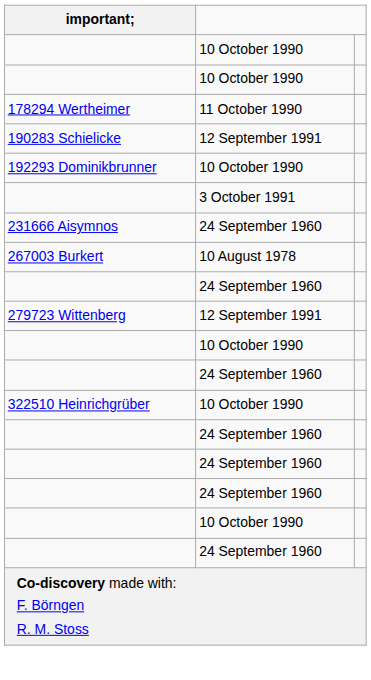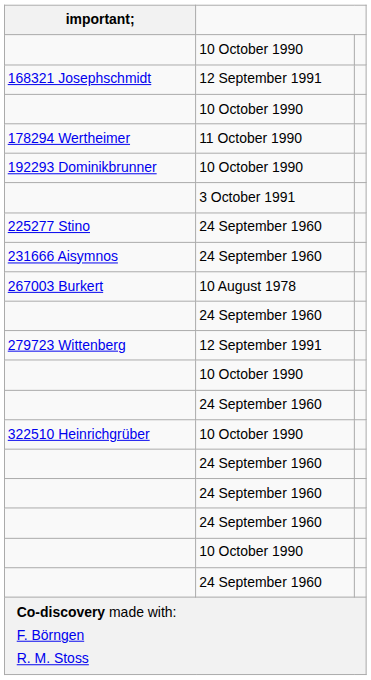+ row: 168321 Josephschmidt | 12 September 1991
- row: 190283 Schielicke | 12 September 1991
+ row: 225277 Stino | 24 September 1960
